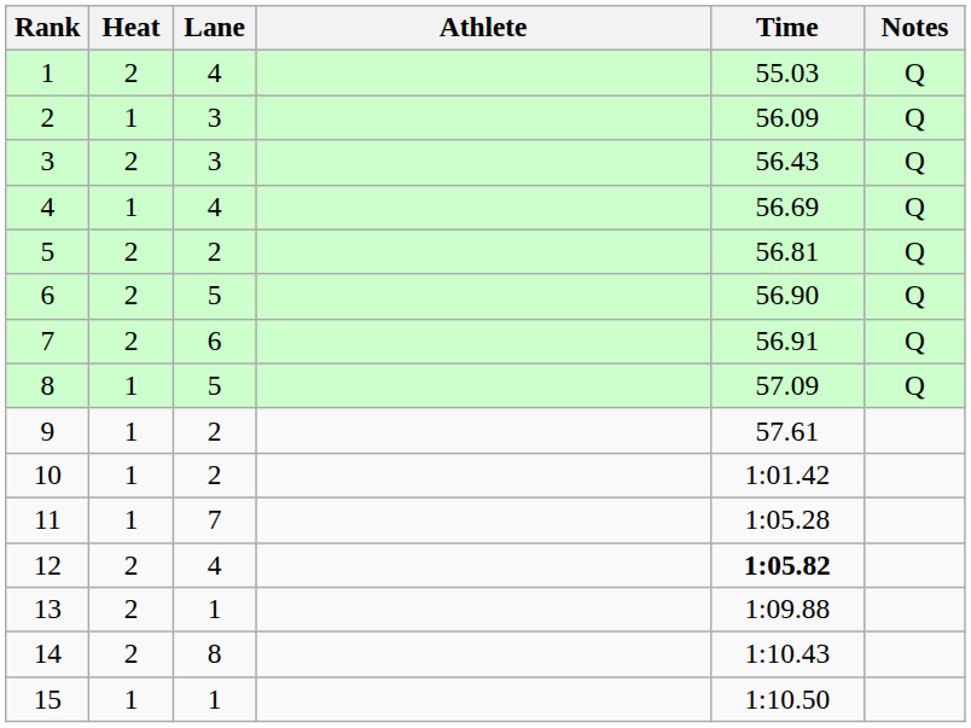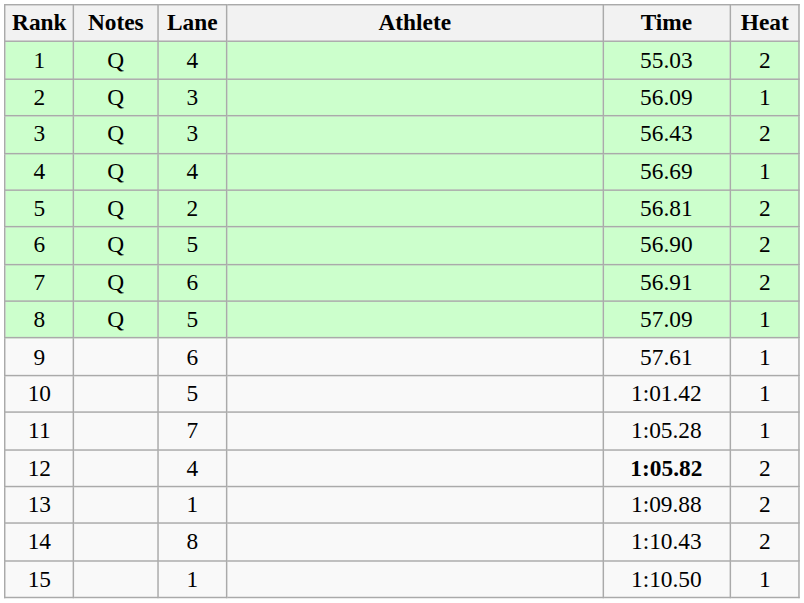columns swapped: Heat <-> Notes
9 | Lane: 2 -> 6
10 | Lane: 2 -> 5
